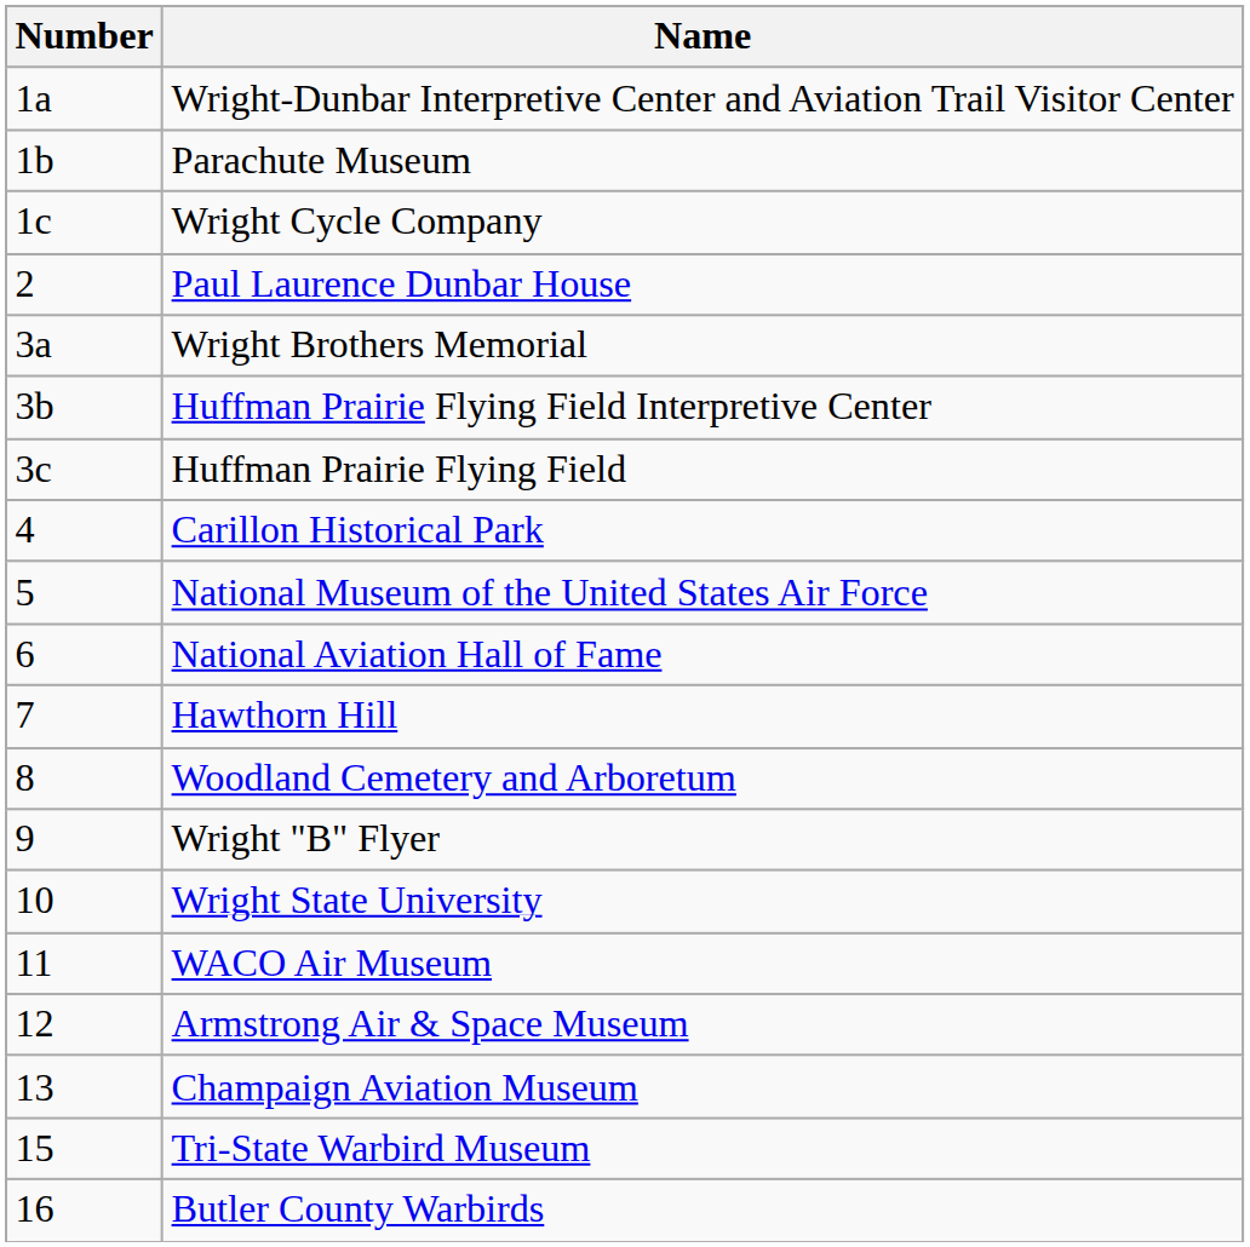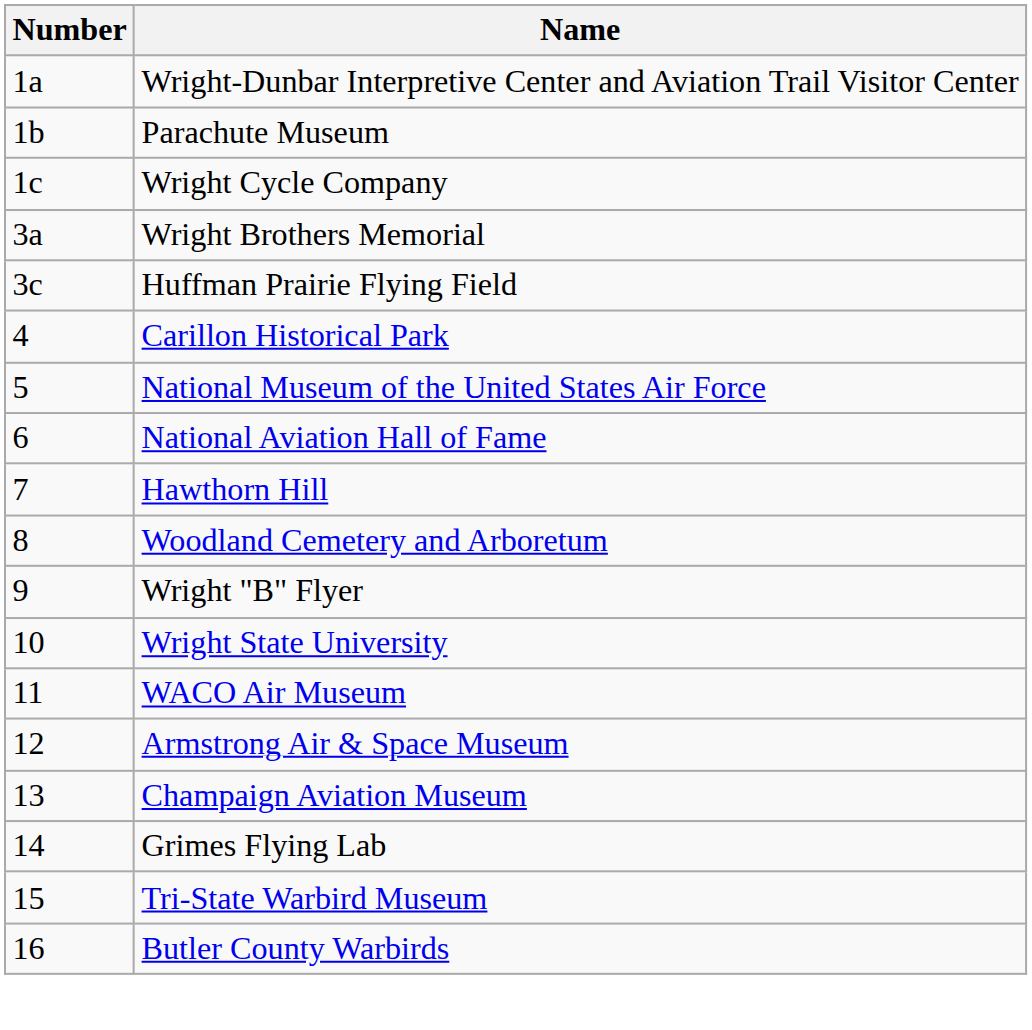- row: 2 | Paul Laurence Dunbar House
- row: 3b | Huffman Prairie Flying Field Interpretive Center
+ row: 14 | Grimes Flying Lab
